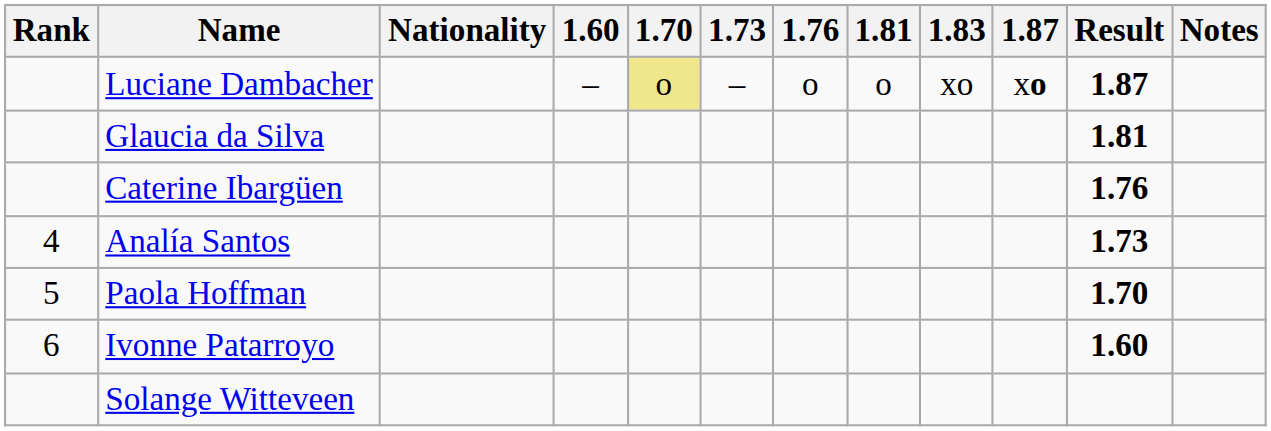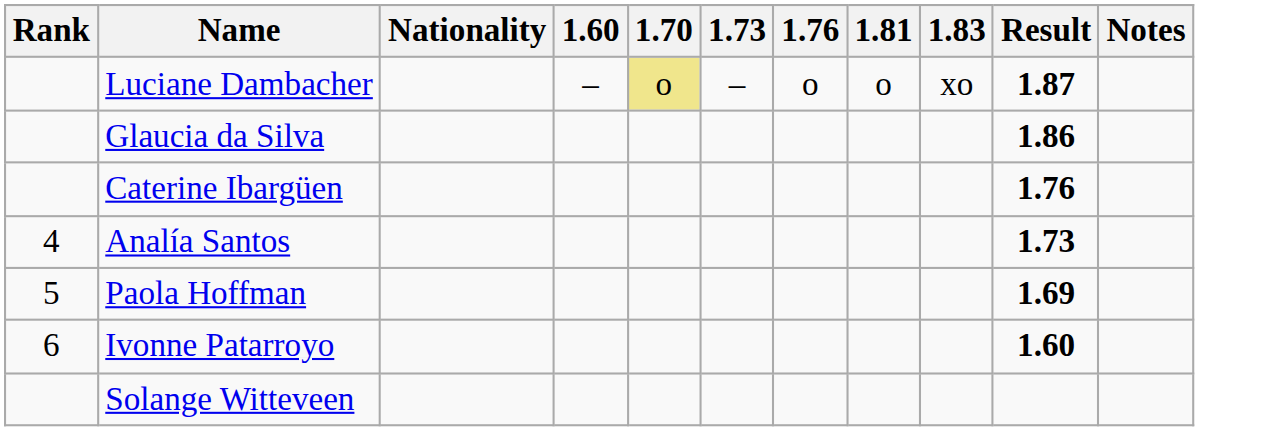- column: 1.87 | xo
Glaucia da Silva | Result: 1.81 -> 1.86
Paola Hoffman | Result: 1.70 -> 1.69
